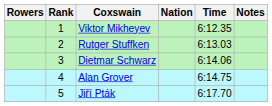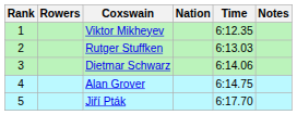columns swapped: Rank <-> Rowers
